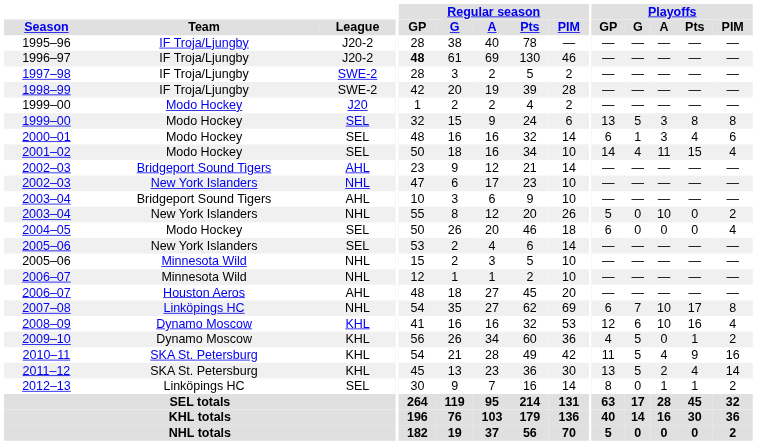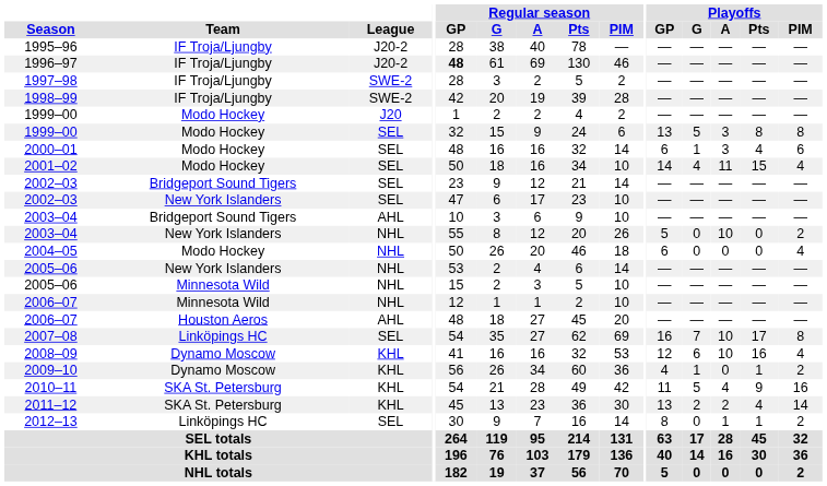2002–03 / Bridgeport Sound Tigers | League: AHL -> SEL
2002–03 / New York Islanders | League: NHL -> SEL
2004–05 | League: SEL -> NHL
2005–06 / New York Islanders | League: SEL -> NHL
2007–08 | League: NHL -> SEL
2007–08 | Playoffs / GP: 6 -> 16
2009–10 | Playoffs / G: 5 -> 1
2011–12 | Playoffs / G: 5 -> 2
